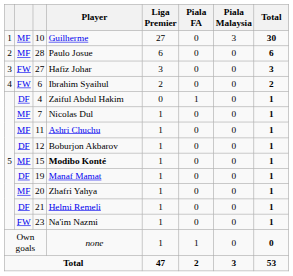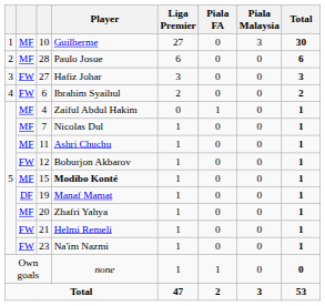Zaiful Abdul Hakim | column 2: DF -> MF
Boburjon Akbarov | column 2: DF -> FW
Helmi Remeli | column 2: DF -> FW
